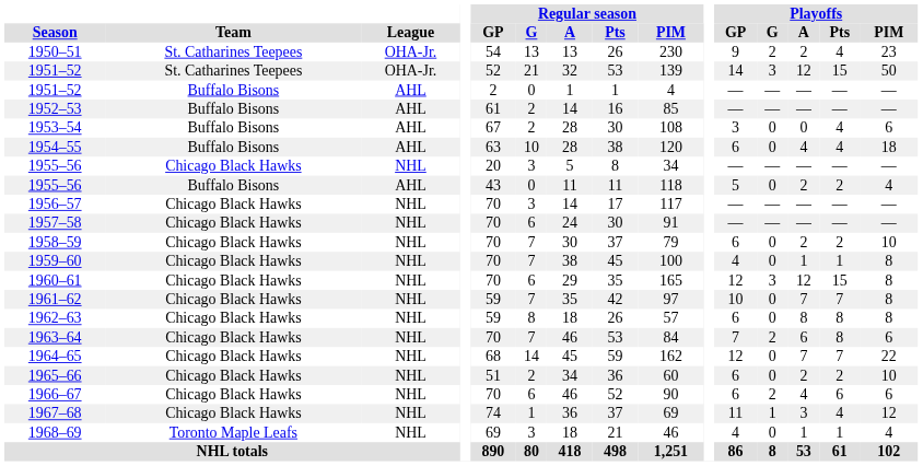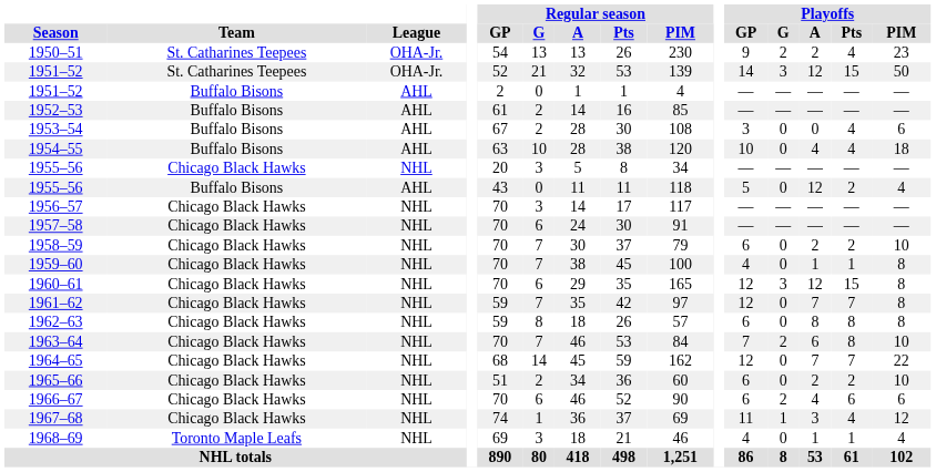1954–55 | Playoffs / GP: 6 -> 10
1955–56 / Buffalo Bisons | Playoffs / A: 2 -> 12
1961–62 | Playoffs / GP: 10 -> 12
1963–64 | Playoffs / PIM: 6 -> 10
